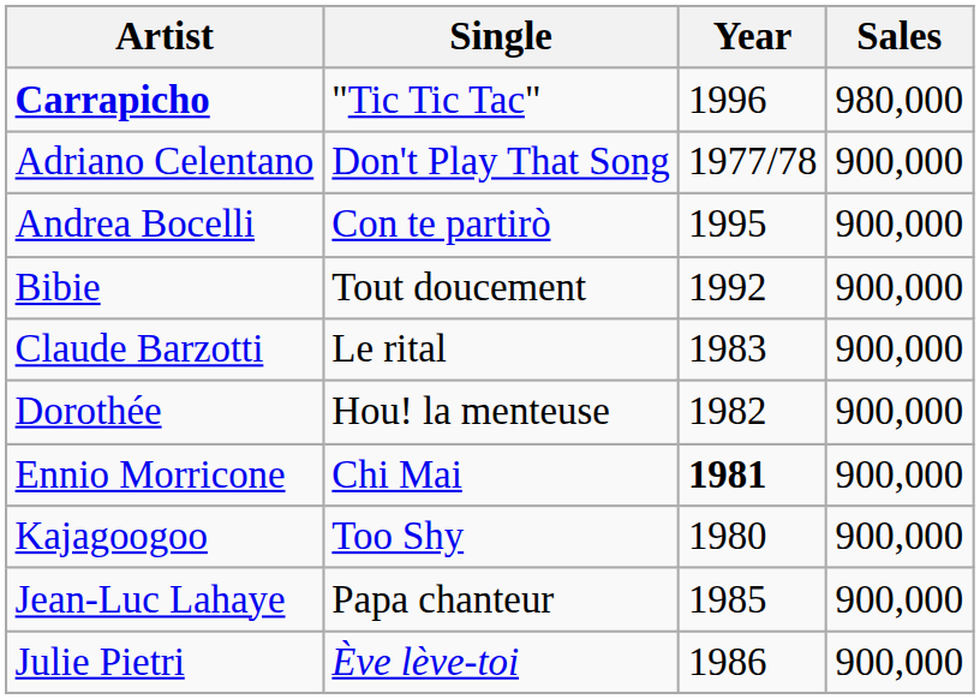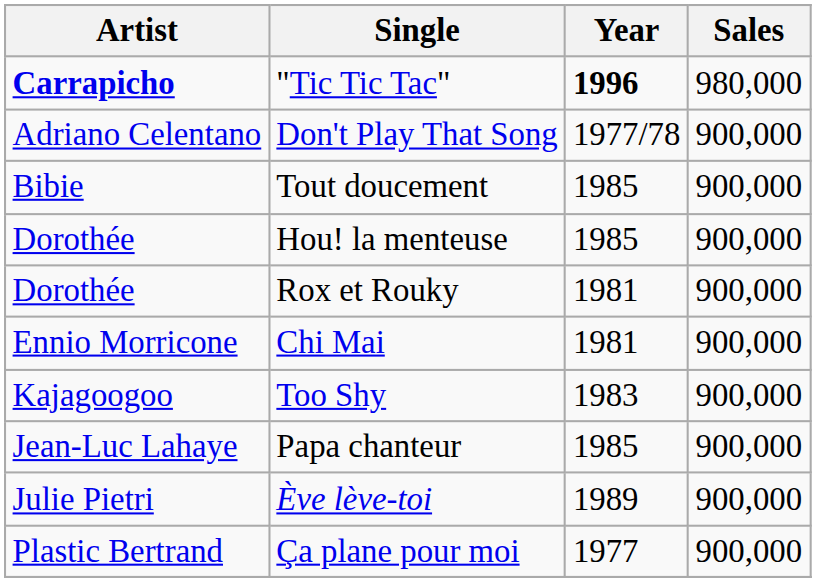"Tic Tic Tac" | Year: normal -> bold
- row: Andrea Bocelli | Con te partirò | 1995 | 900,000
Tout doucement | Year: 1992 -> 1985
- row: Claude Barzotti | Le rital | 1983 | 900,000
Hou! la menteuse | Year: 1982 -> 1985
+ row: Dorothée | Rox et Rouky | 1981 | 900,000
Chi Mai | Year: bold -> normal
Too Shy | Year: 1980 -> 1983
Ève lève-toi | Year: 1986 -> 1989
+ row: Plastic Bertrand | Ça plane pour moi | 1977 | 900,000
